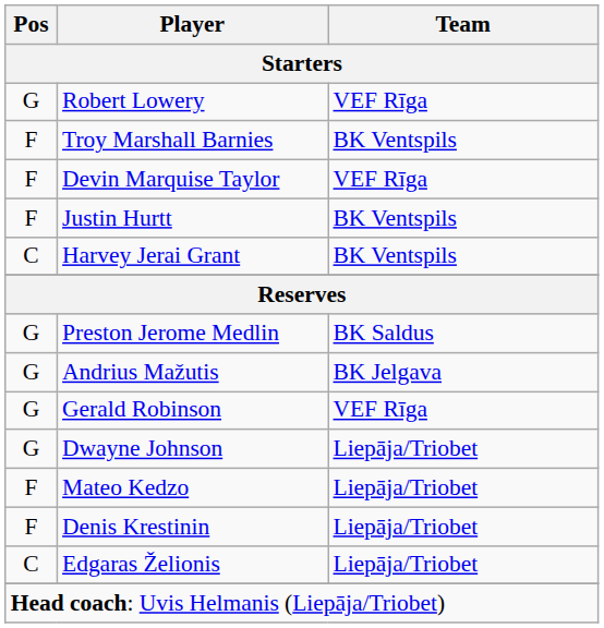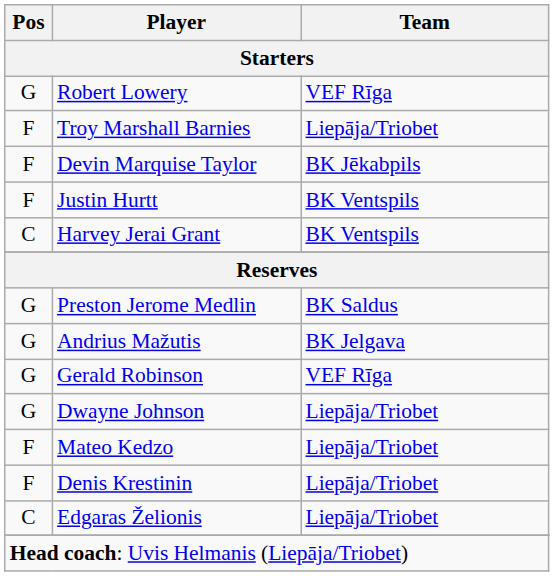Troy Marshall Barnies | Team: BK Ventspils -> Liepāja/Triobet
Devin Marquise Taylor | Team: VEF Rīga -> BK Jēkabpils
